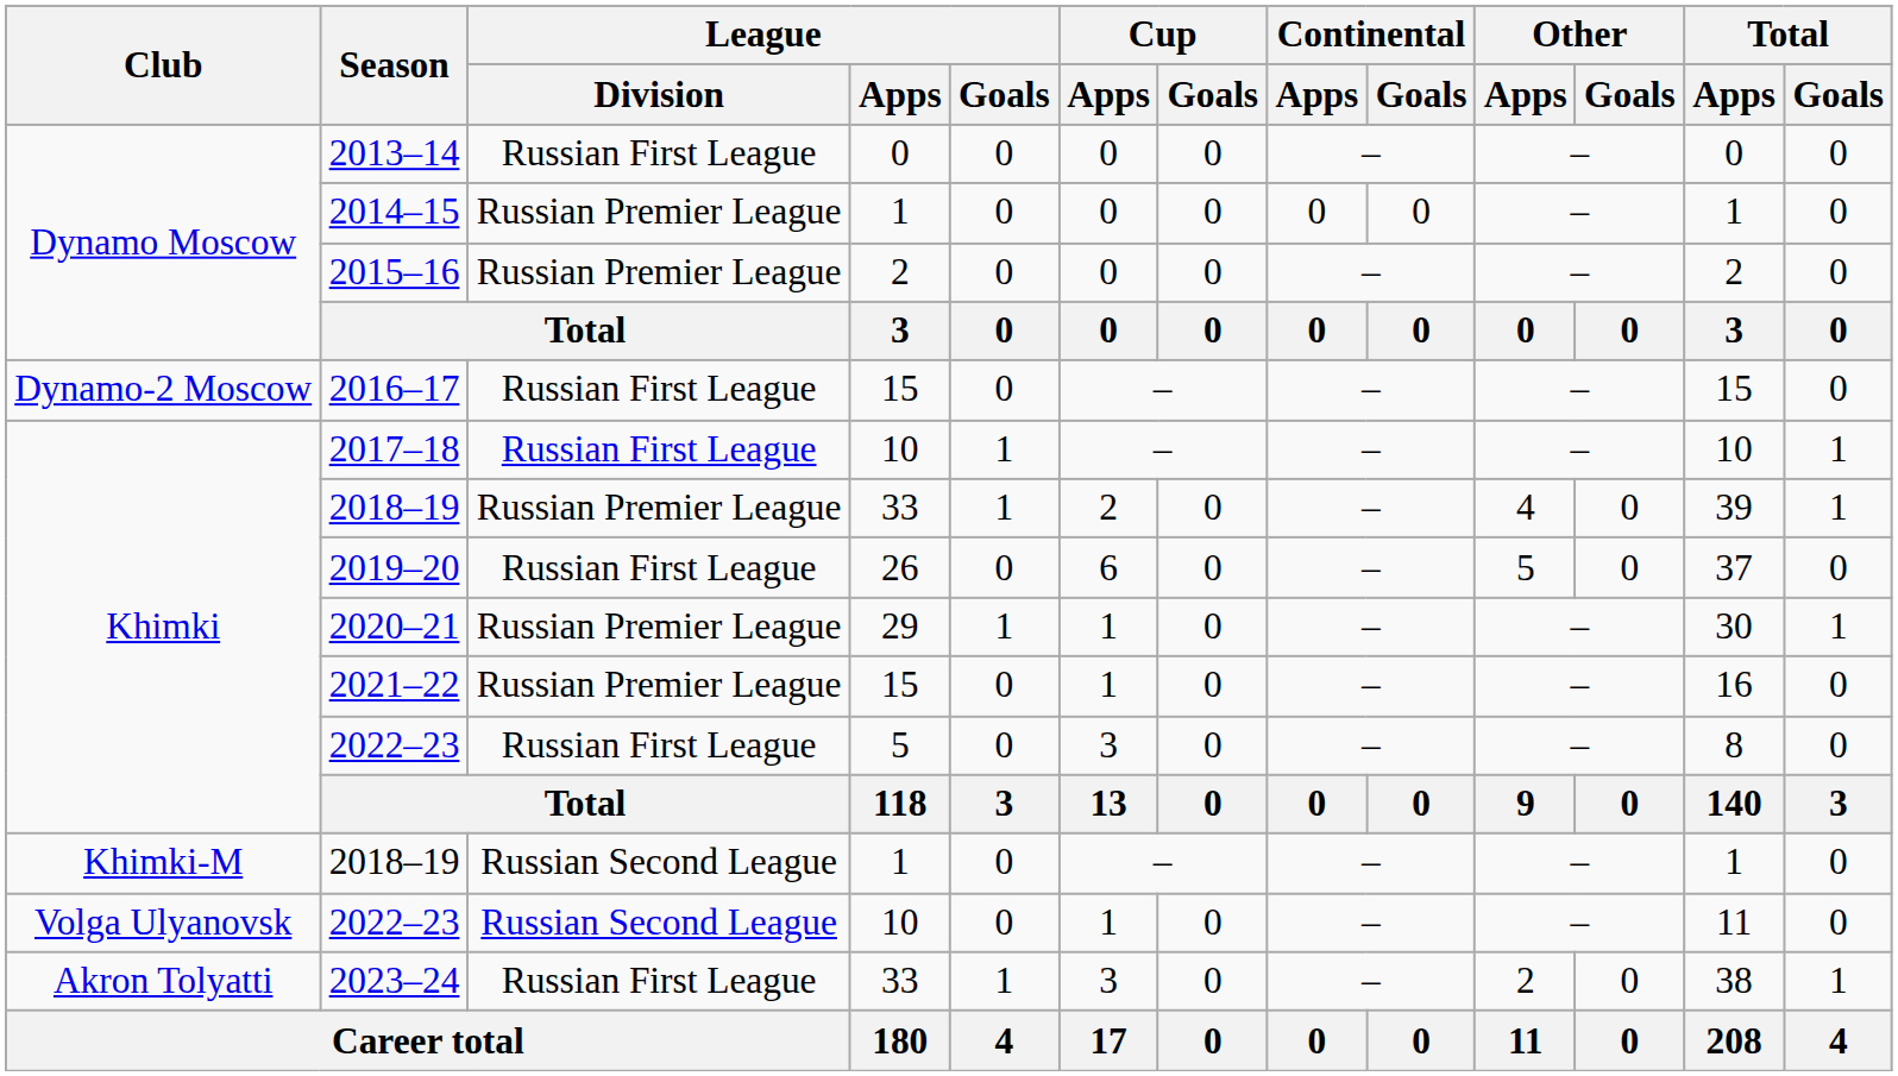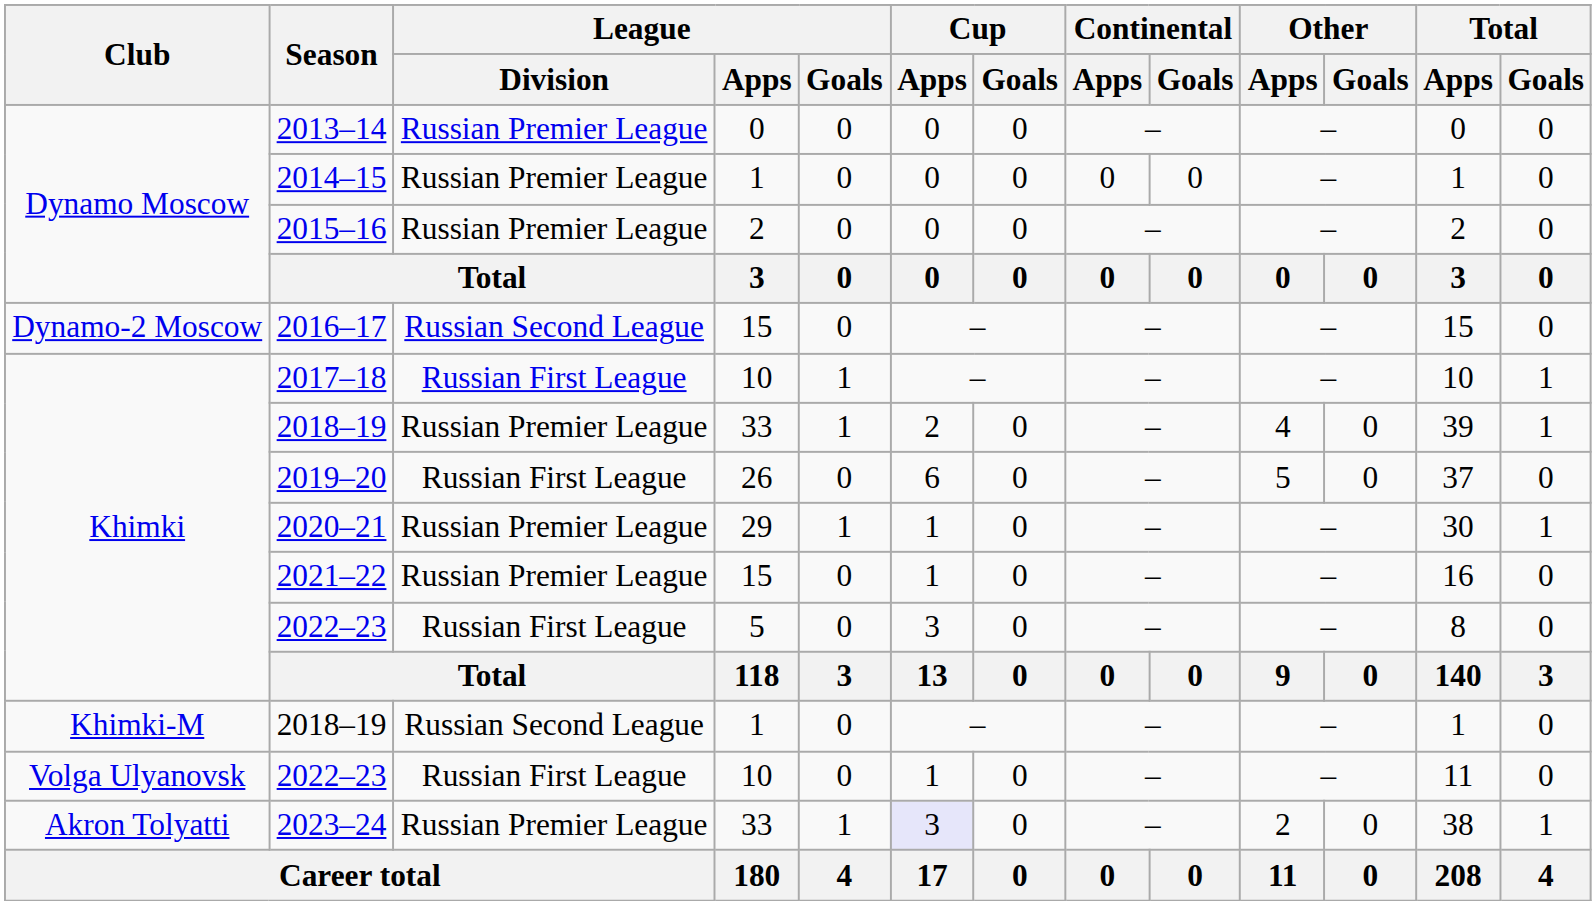2013–14 | League / Division: Russian First League -> Russian Premier League
2016–17 | League / Division: Russian First League -> Russian Second League
2022–23 / 10 | League / Division: Russian Second League -> Russian First League
2023–24 | League / Division: Russian First League -> Russian Premier League
2023–24 | Cup / Apps: no background -> lavender background
